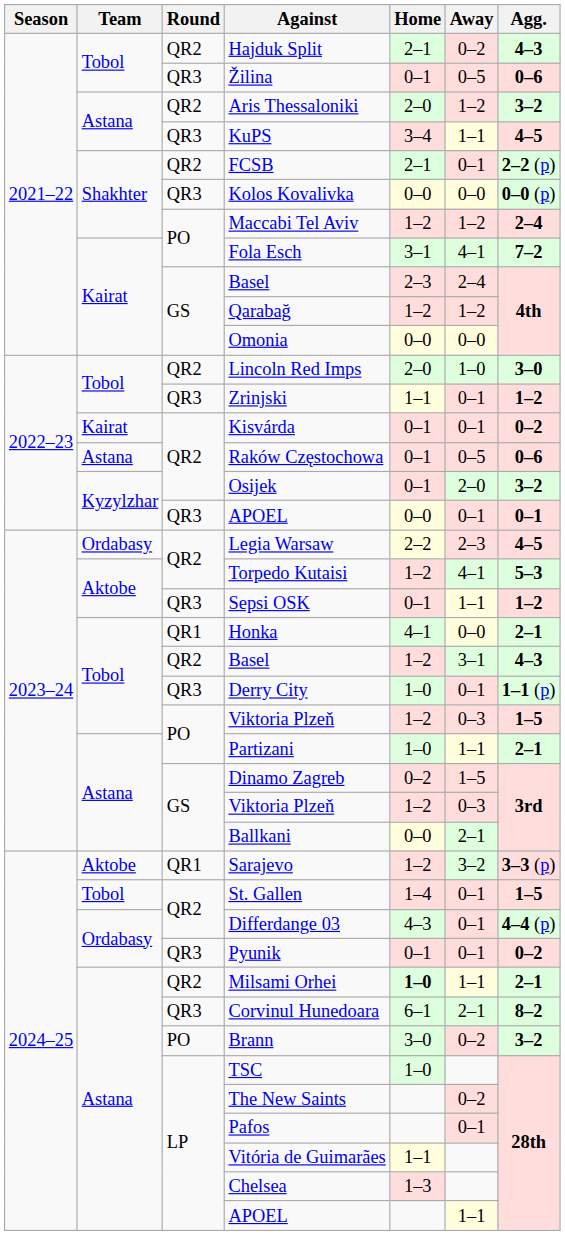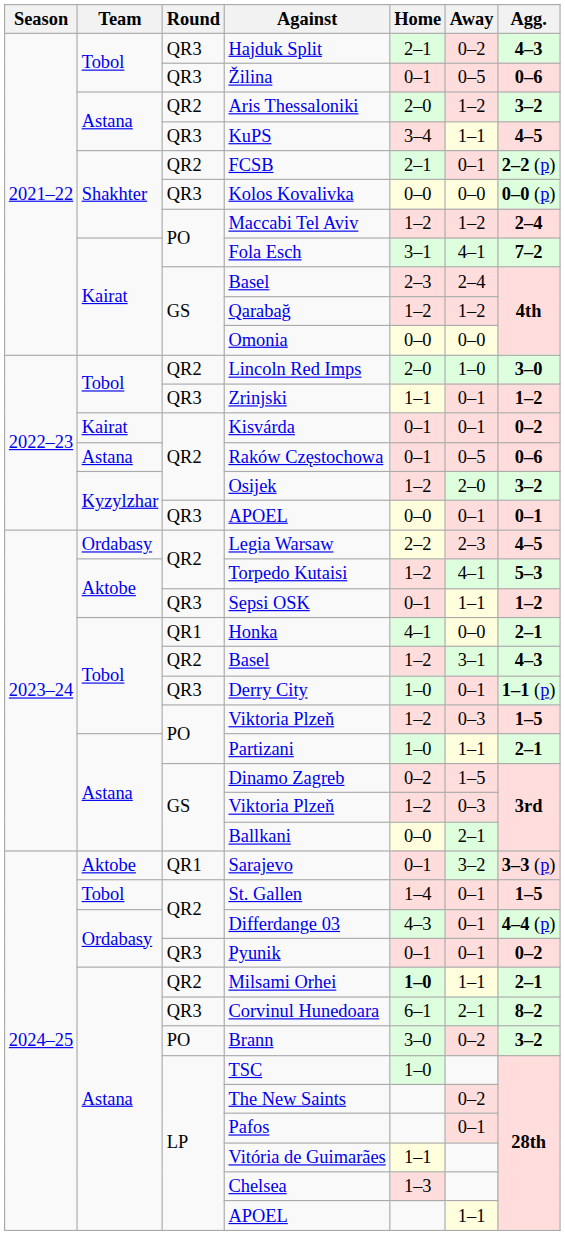Hajduk Split | Round: QR2 -> QR3
Osijek | Home: 0–1 -> 1–2
Sarajevo | Home: 1–2 -> 0–1
